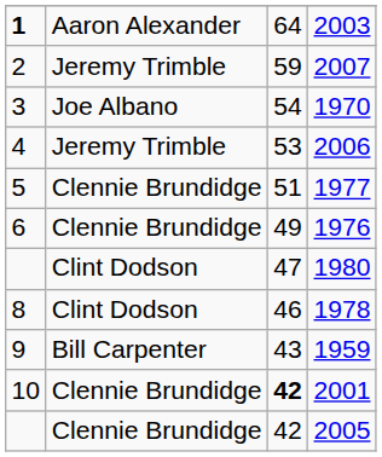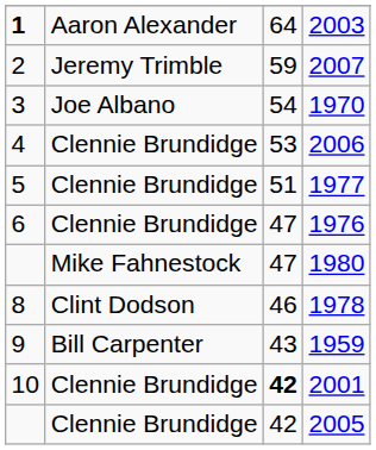2006 | column 2: Jeremy Trimble -> Clennie Brundidge
1976 | column 3: 49 -> 47
1980 | column 2: Clint Dodson -> Mike Fahnestock
